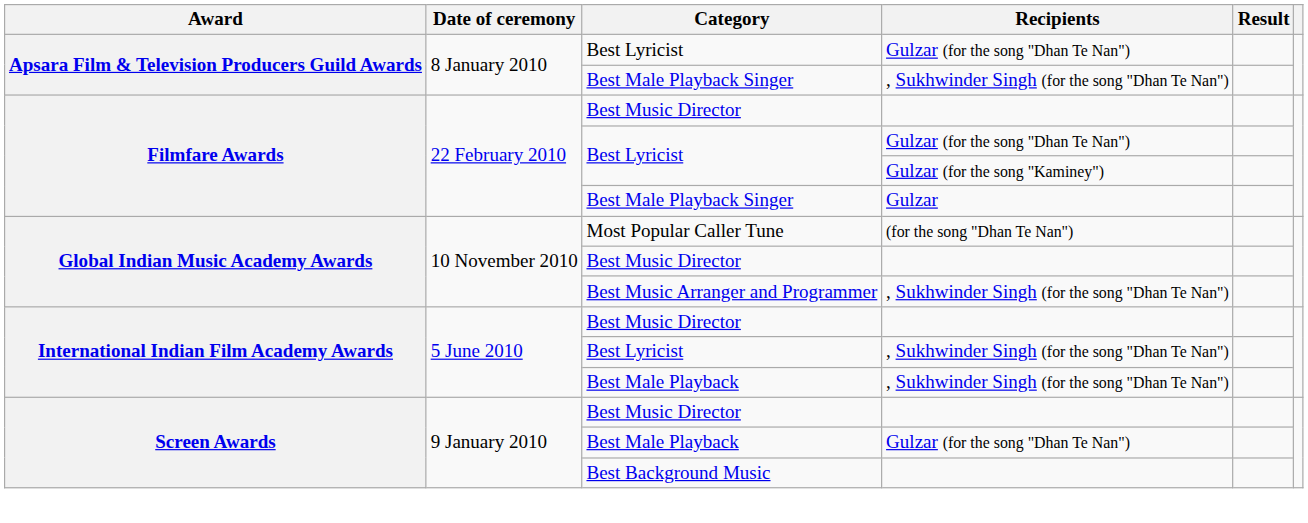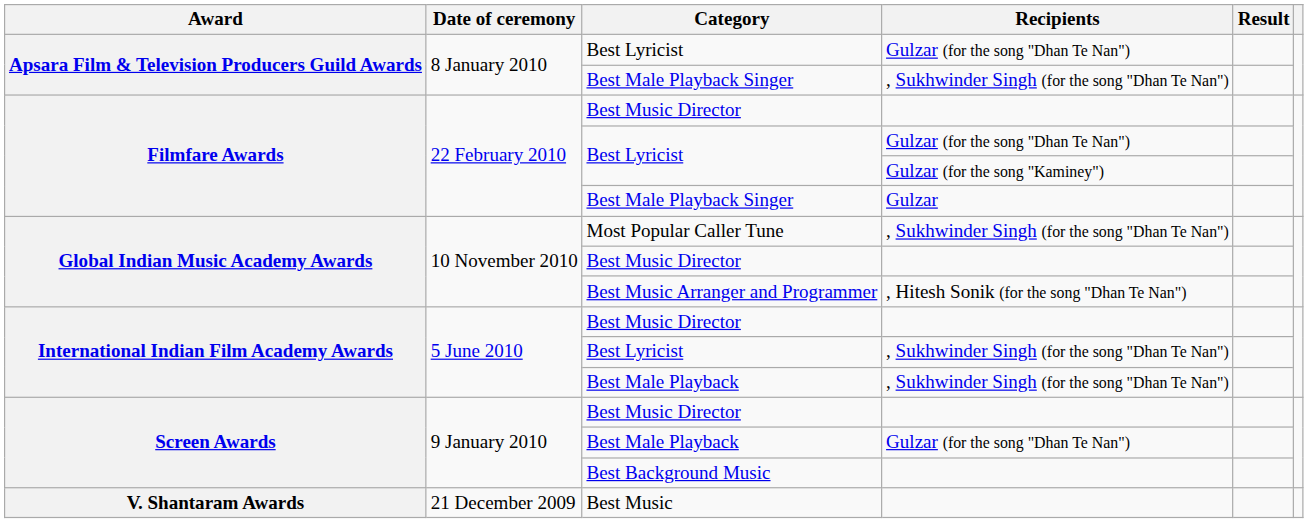Most Popular Caller Tune | Recipients: (for the song "Dhan Te Nan") -> , Sukhwinder Singh (for the song "Dhan Te Nan")
Best Music Arranger and Programmer | Recipients: , Sukhwinder Singh (for the song "Dhan Te Nan") -> , Hitesh Sonik (for the song "Dhan Te Nan")
+ row: V. Shantaram Awards | 21 December 2009 | Best Music
